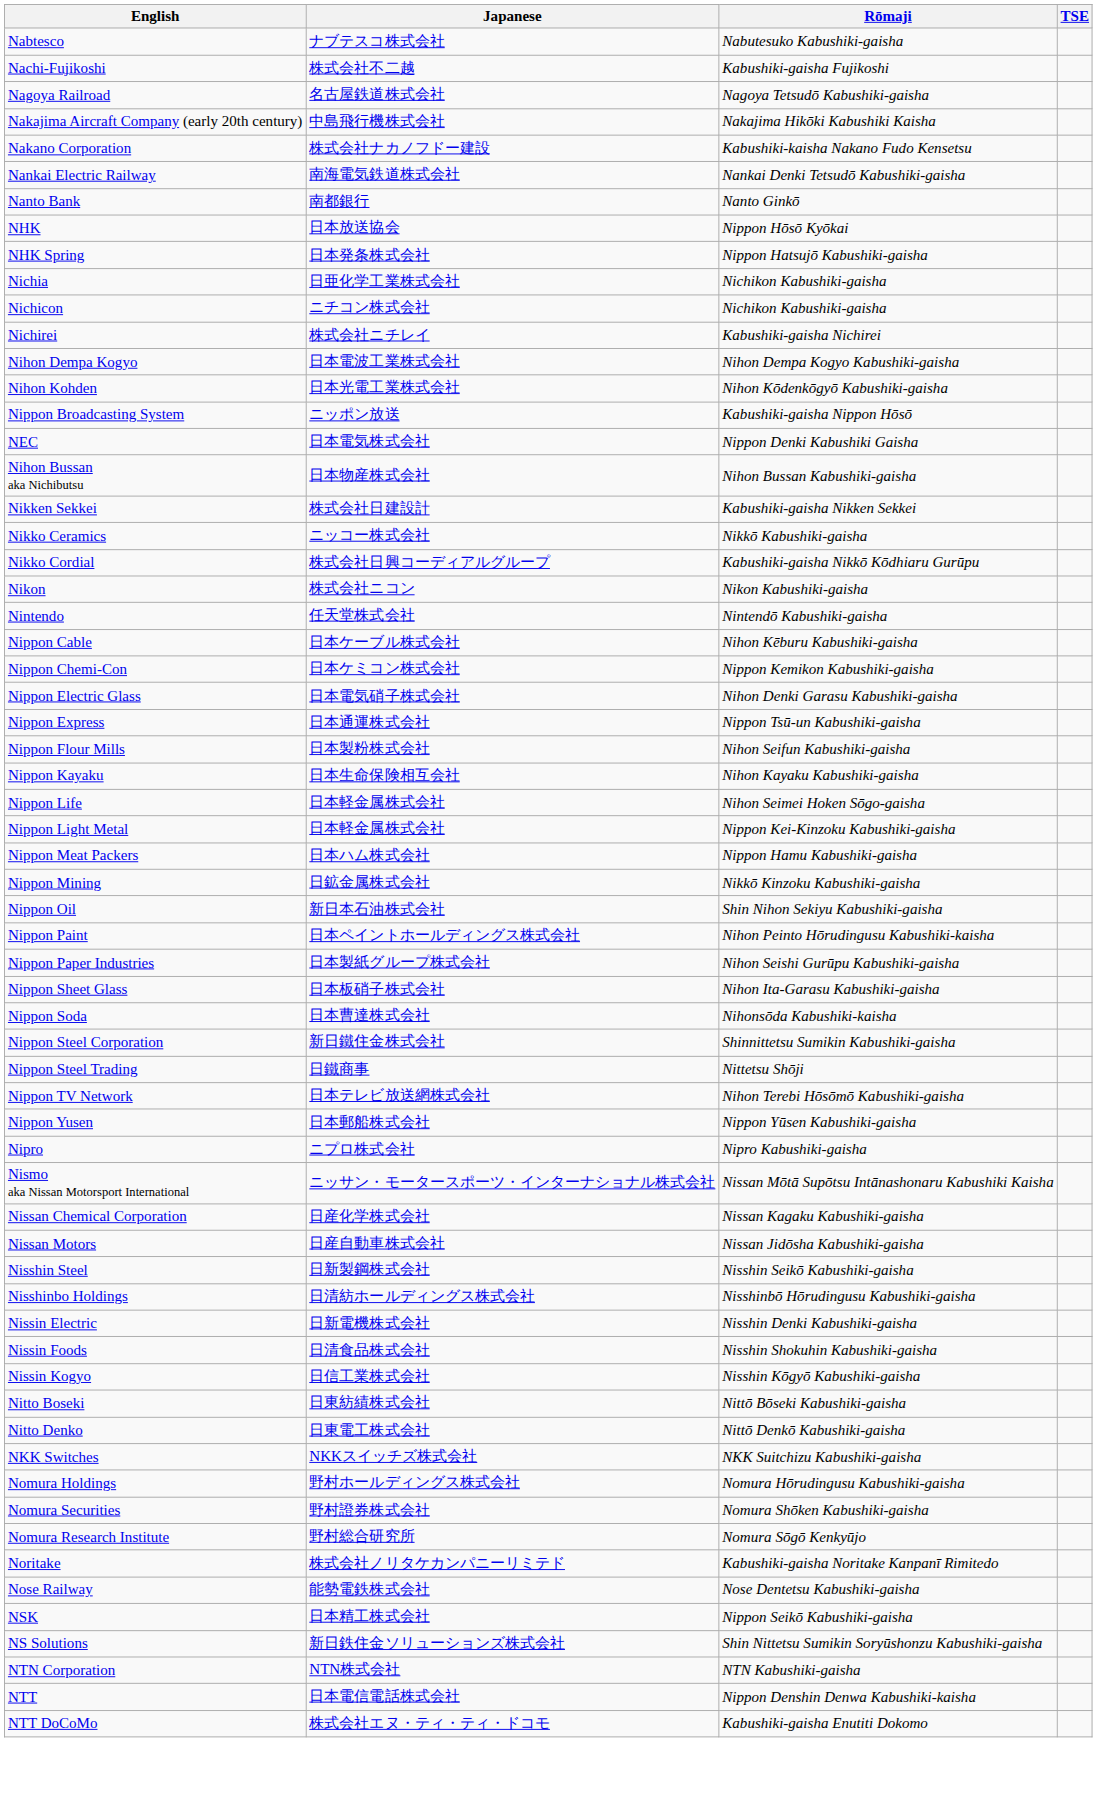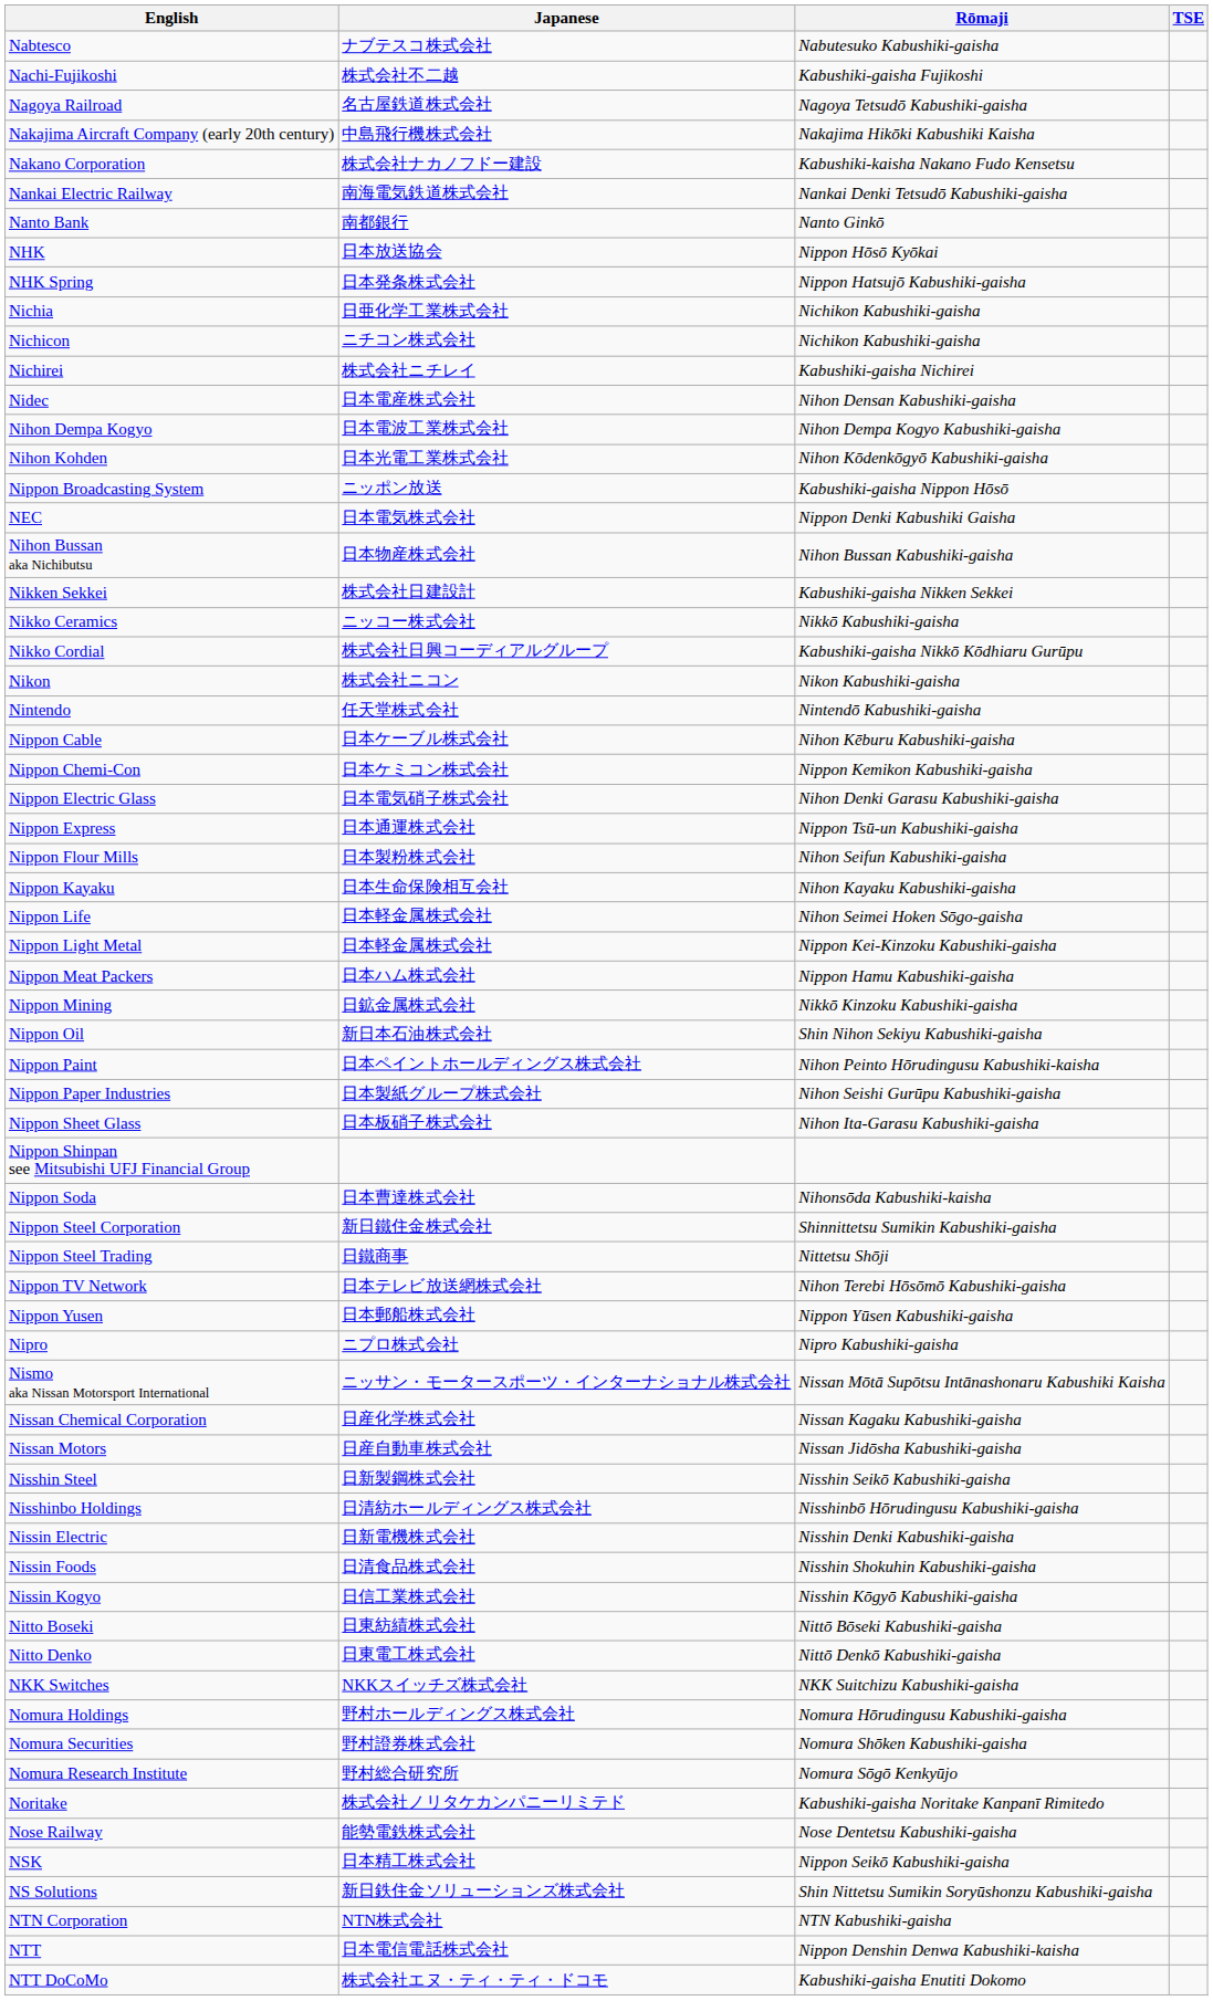+ row: Nidec | 日本電産株式会社 | Nihon Densan Kabushiki-gaisha
+ row: Nippon Shinpan see Mitsubishi UFJ Financial Group
